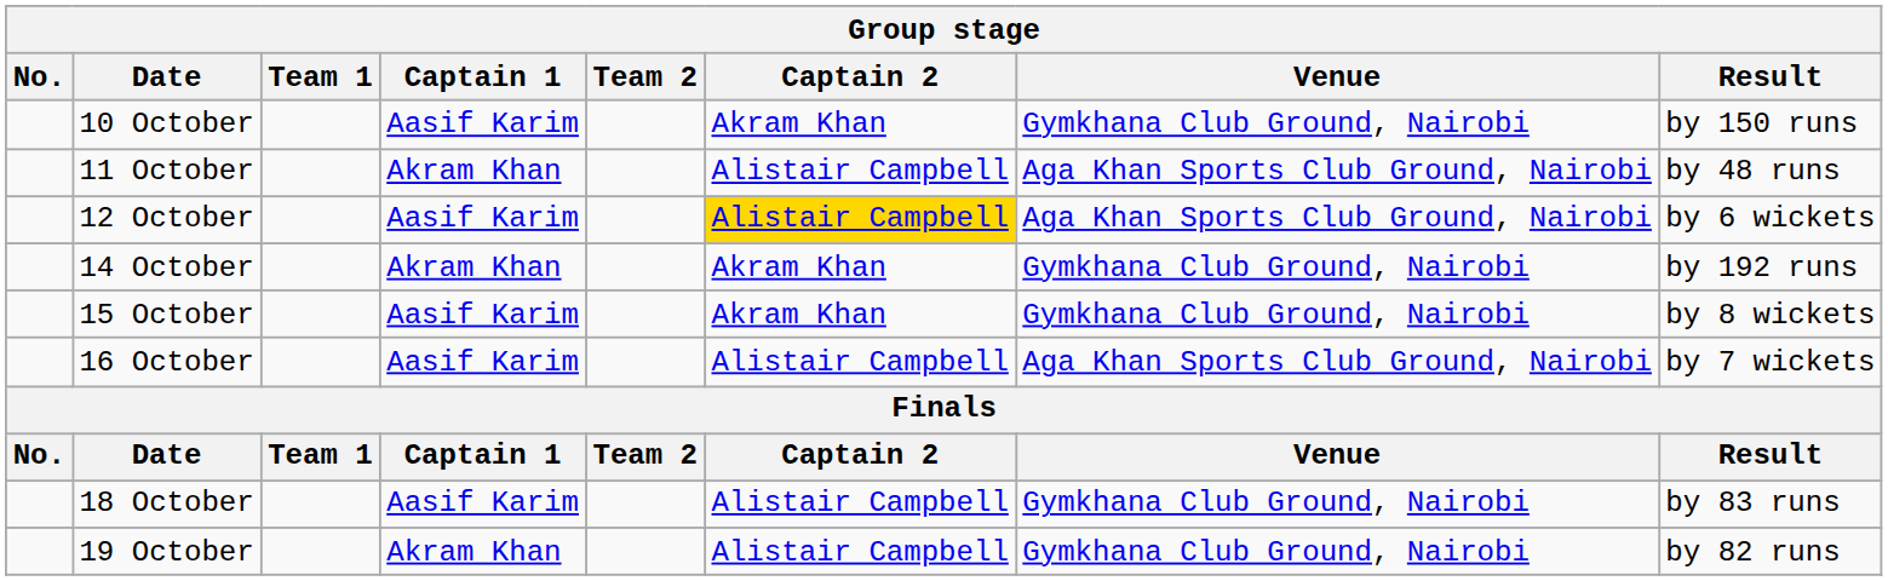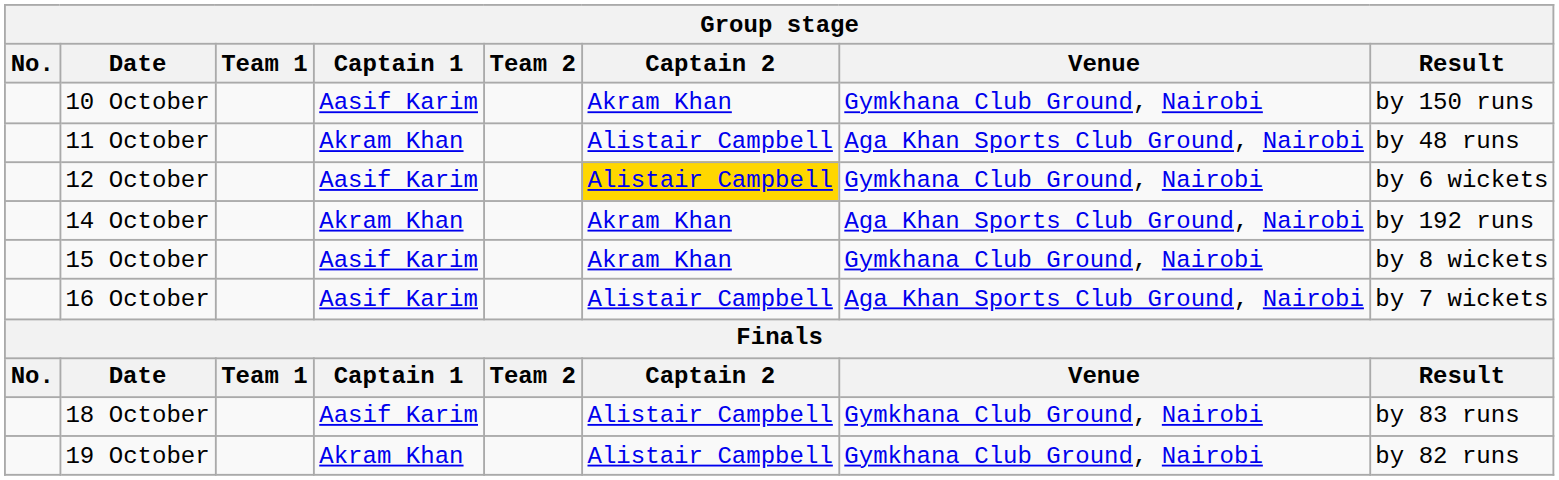12 October | Venue: Aga Khan Sports Club Ground, Nairobi -> Gymkhana Club Ground, Nairobi
14 October | Venue: Gymkhana Club Ground, Nairobi -> Aga Khan Sports Club Ground, Nairobi
